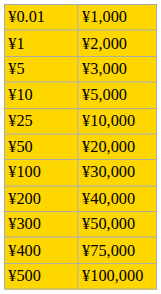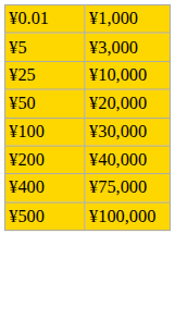- row: ¥1 | ¥2,000
- row: ¥10 | ¥5,000
- row: ¥300 | ¥50,000
